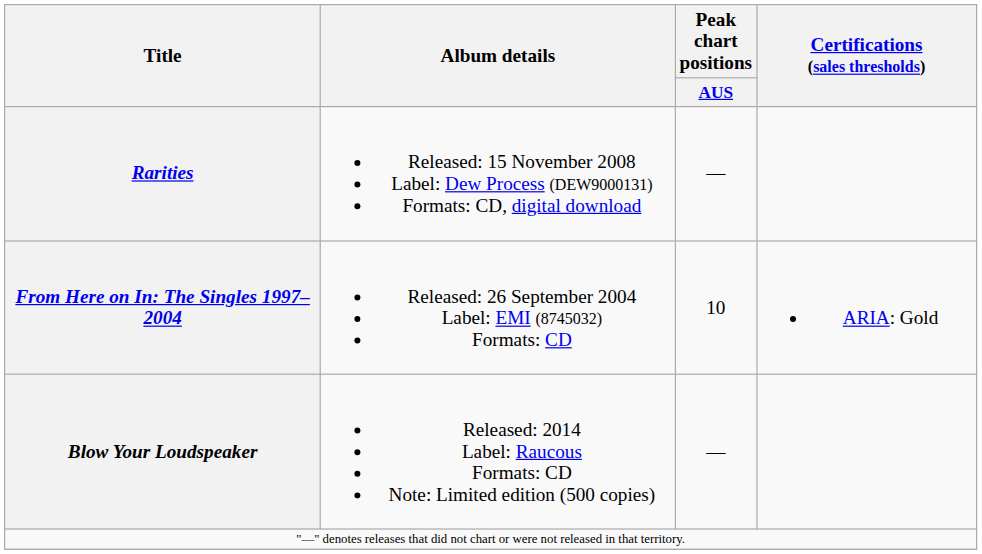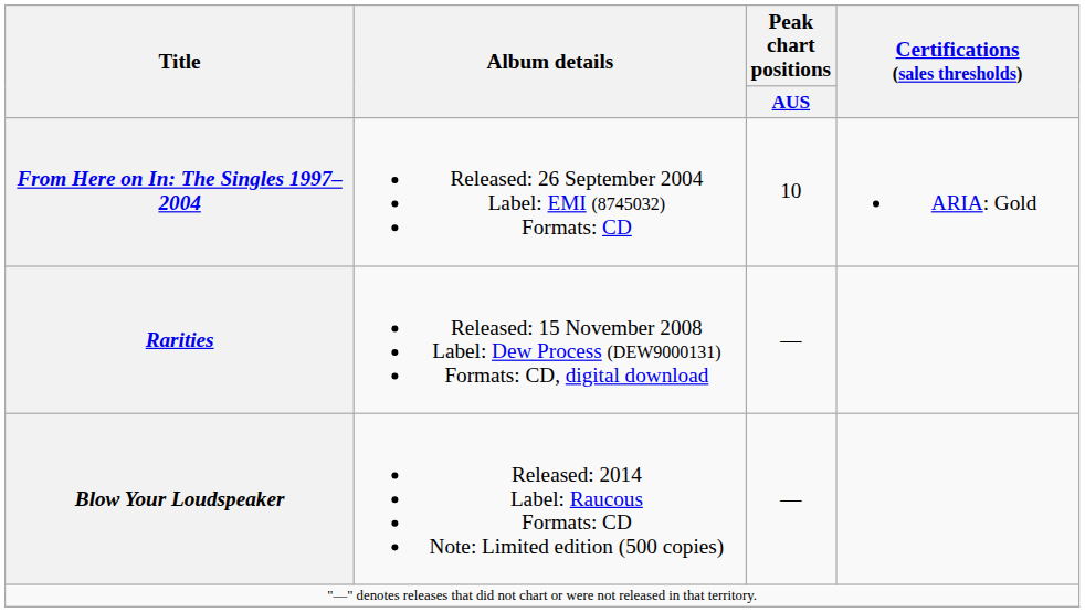rows swapped: From Here on In: The Singles 1997–2004 <-> Rarities
